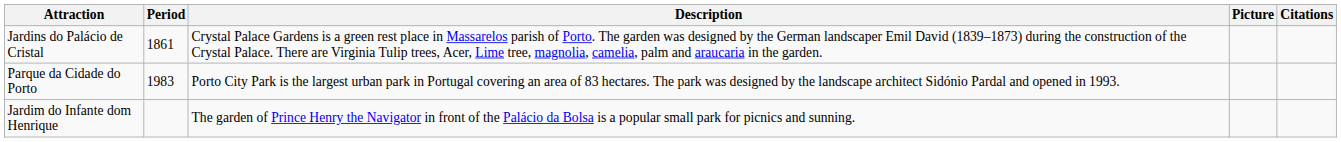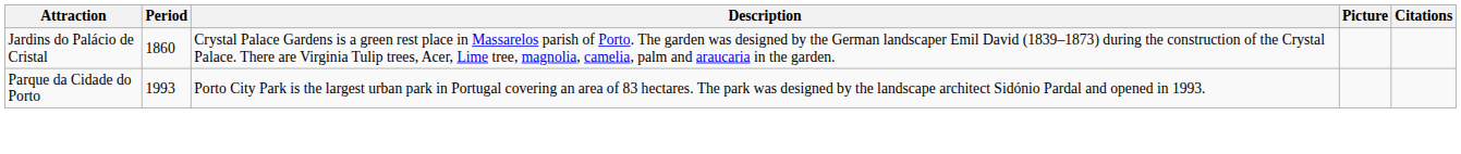Jardins do Palácio de Cristal | Period: 1861 -> 1860
Parque da Cidade do Porto | Period: 1983 -> 1993
- row: Jardim do Infante dom Henrique | The garden of Prince Henry the Navigator in front of the Palácio da Bolsa is a popular small park for picnics and sunning.
